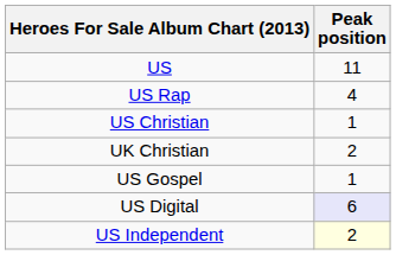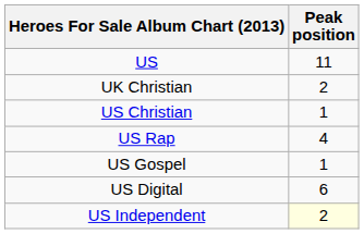rows swapped: US Rap <-> UK Christian
US Digital | Peak position: lavender background -> no background
